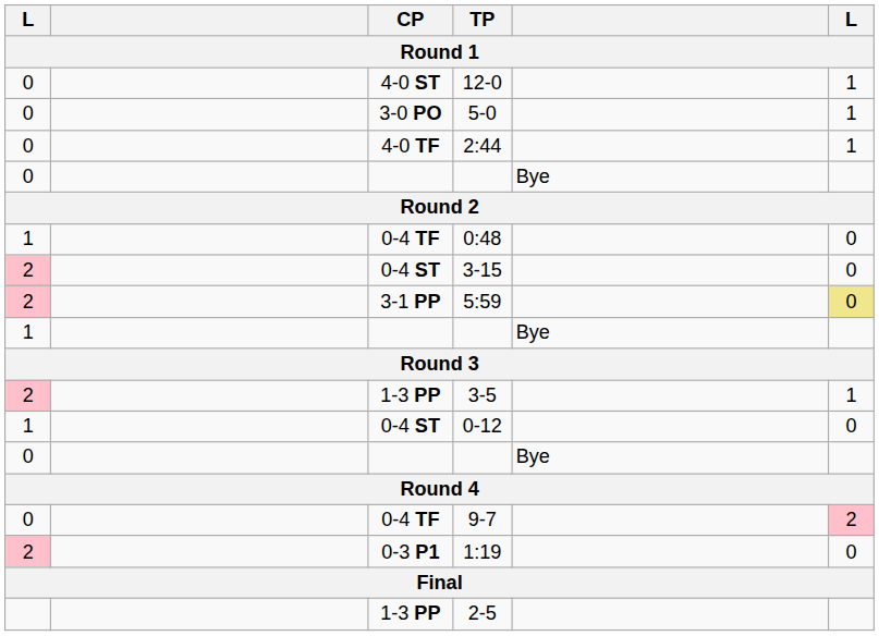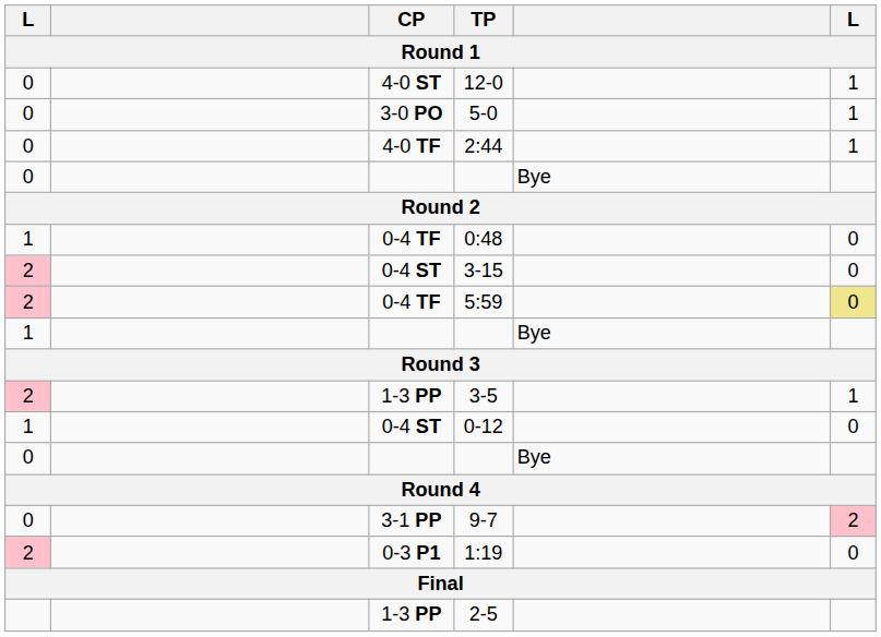5:59 | CP: 3-1 PP -> 0-4 TF
9-7 | CP: 0-4 TF -> 3-1 PP
